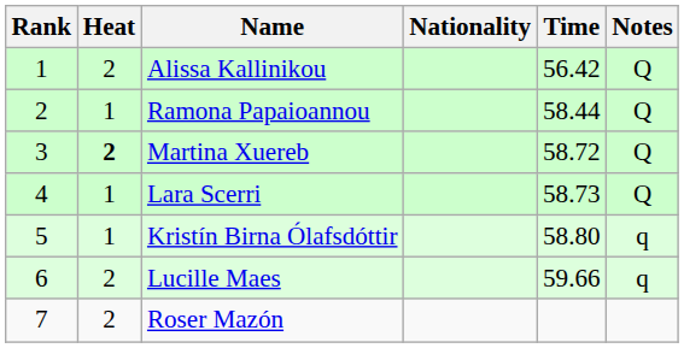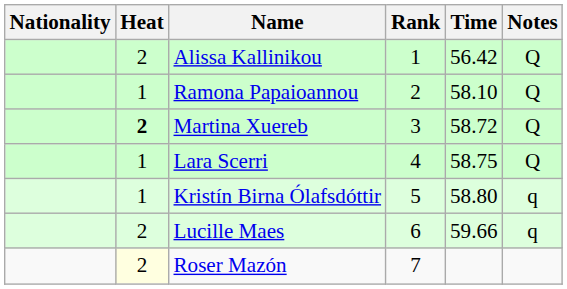columns swapped: Rank <-> Nationality
Ramona Papaioannou | Time: 58.44 -> 58.10
Lara Scerri | Time: 58.73 -> 58.75
Roser Mazón | Heat: no background -> lightyellow background
